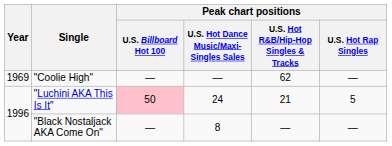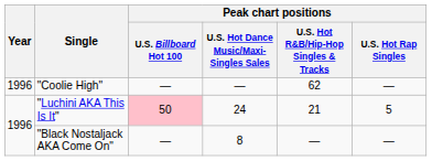"Coolie High" | Year: 1969 -> 1996
